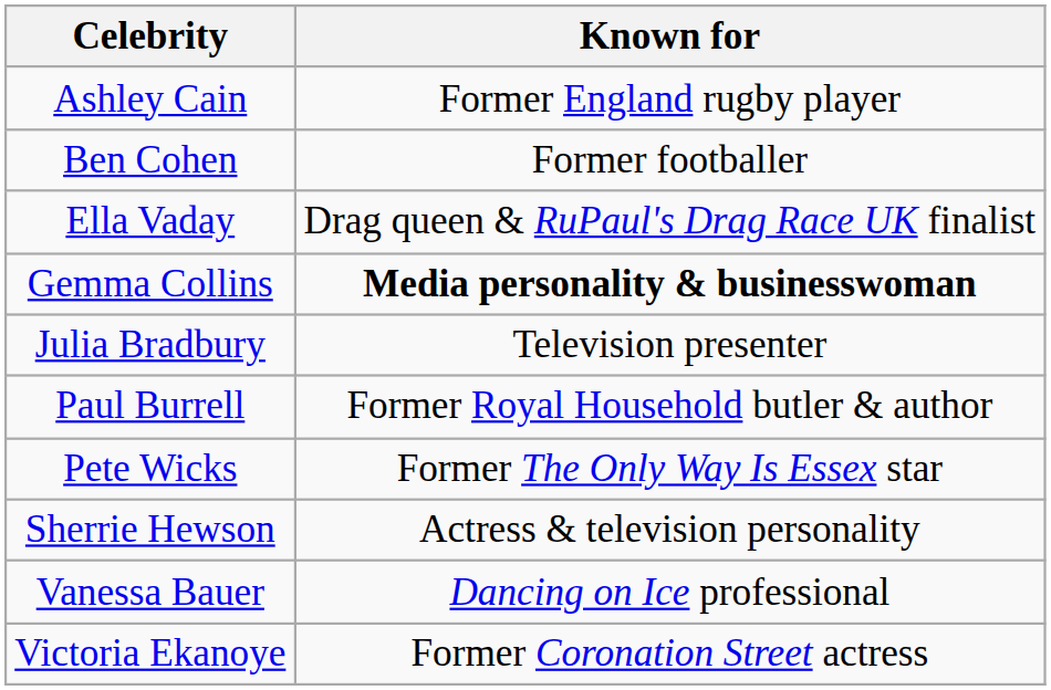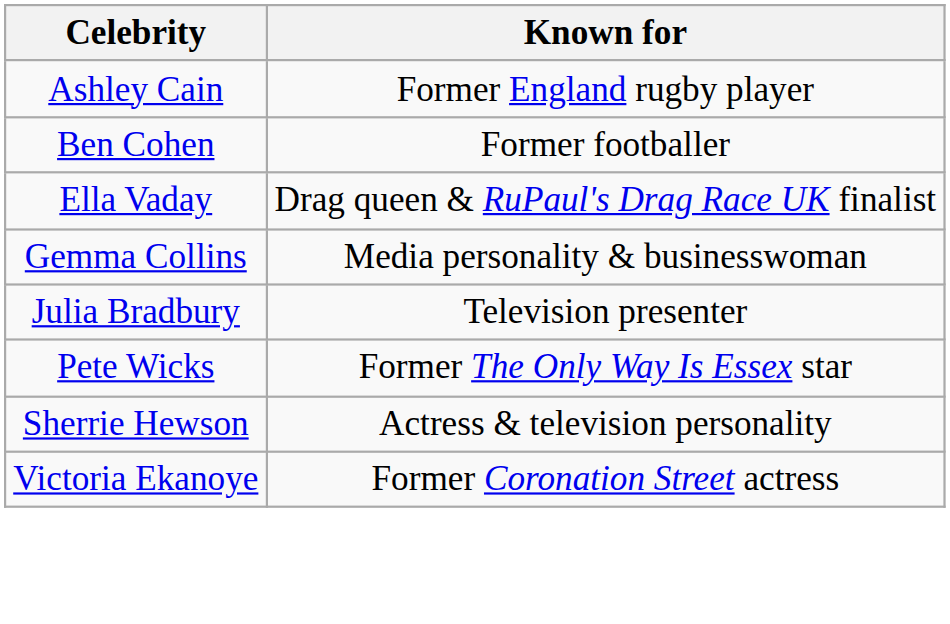Gemma Collins | Known for: bold -> normal
- row: Paul Burrell | Former Royal Household butler & author
- row: Vanessa Bauer | Dancing on Ice professional
